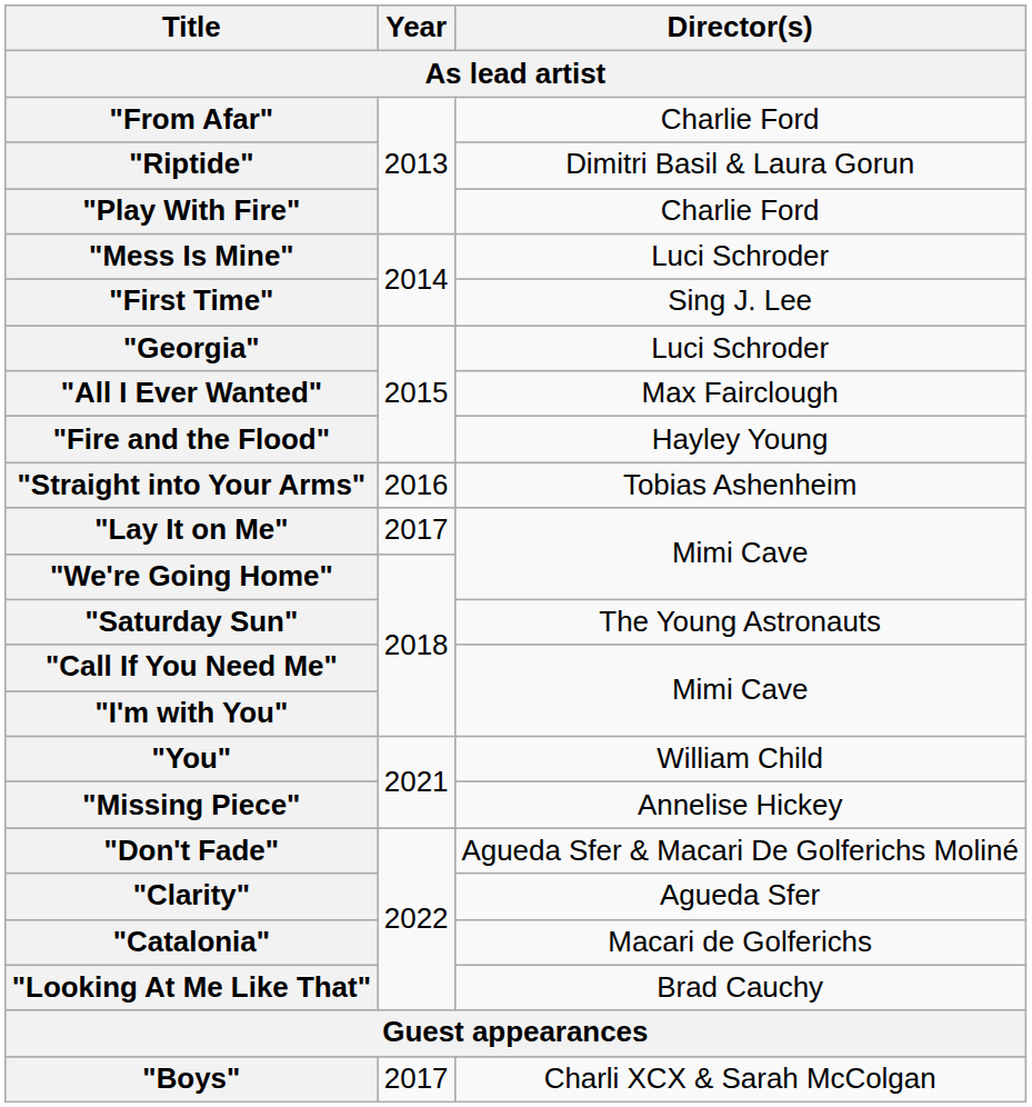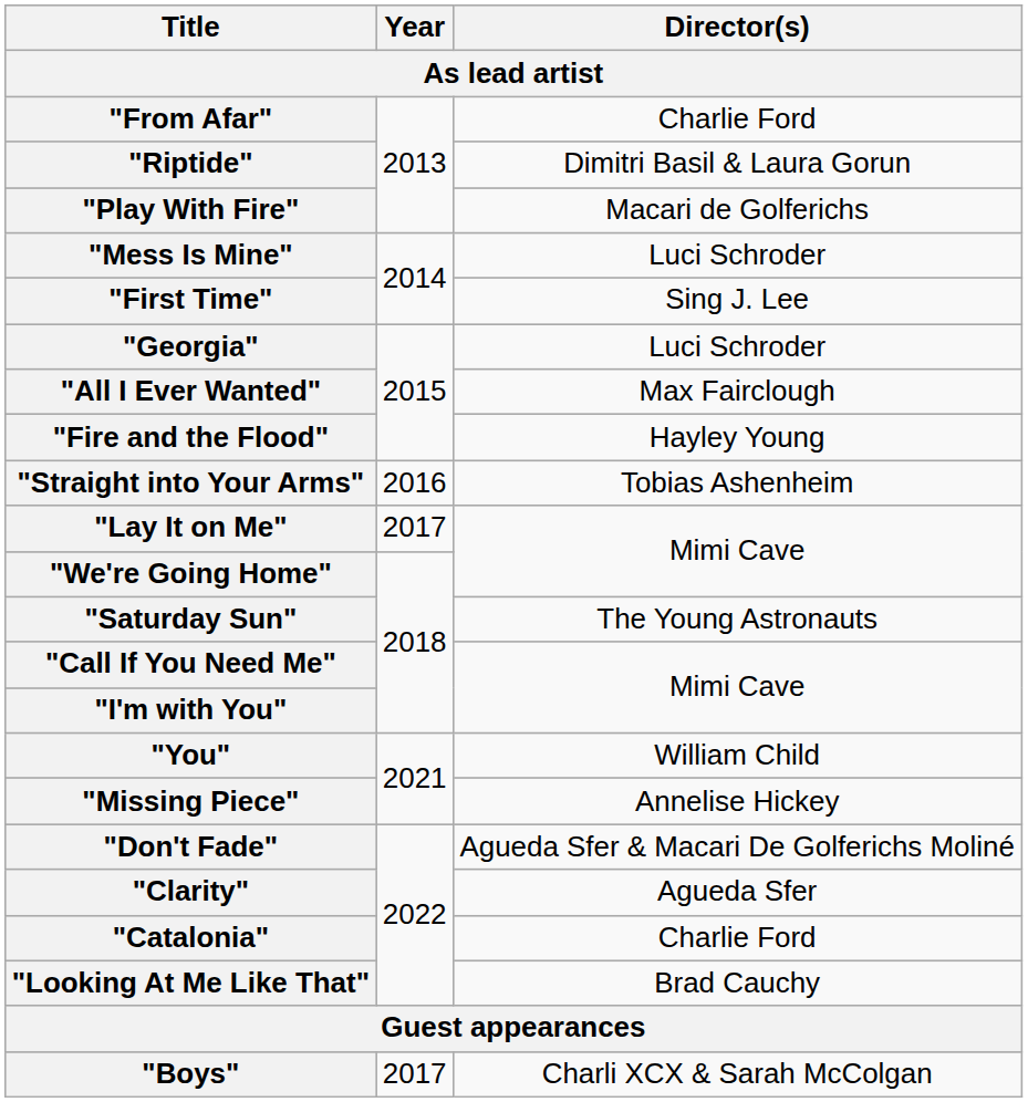"Play With Fire" | Director(s): Charlie Ford -> Macari de Golferichs
"Catalonia" | Director(s): Macari de Golferichs -> Charlie Ford
